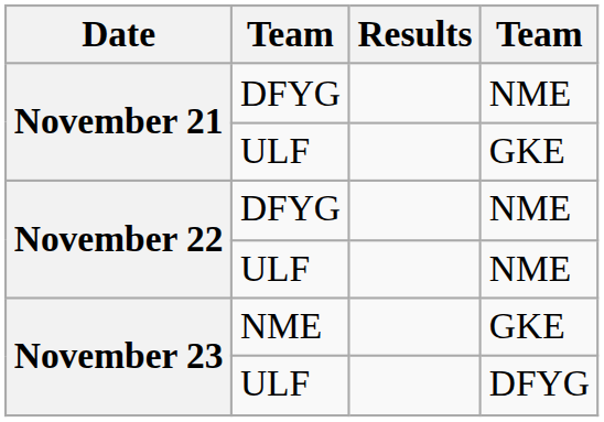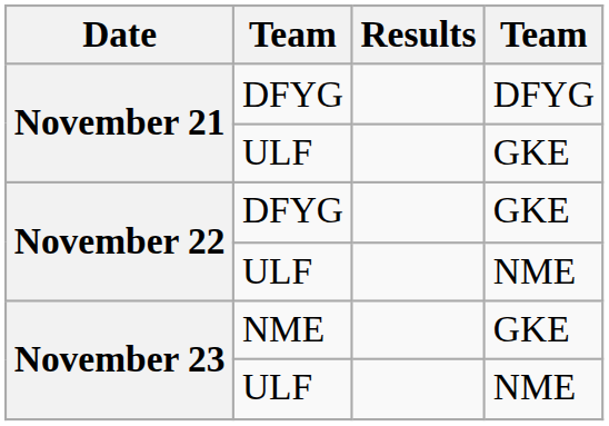November 21 / DFYG | column 4: NME -> DFYG
November 22 / DFYG | column 4: NME -> GKE
November 23 / ULF | column 4: DFYG -> NME
